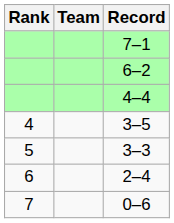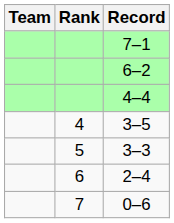columns swapped: Rank <-> Team
